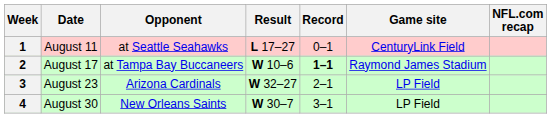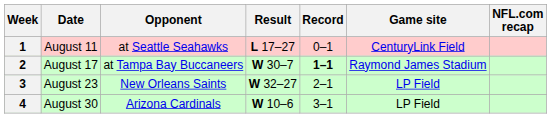2 | Result: W 10–6 -> W 30–7
3 | Opponent: Arizona Cardinals -> New Orleans Saints
4 | Opponent: New Orleans Saints -> Arizona Cardinals
4 | Result: W 30–7 -> W 10–6
